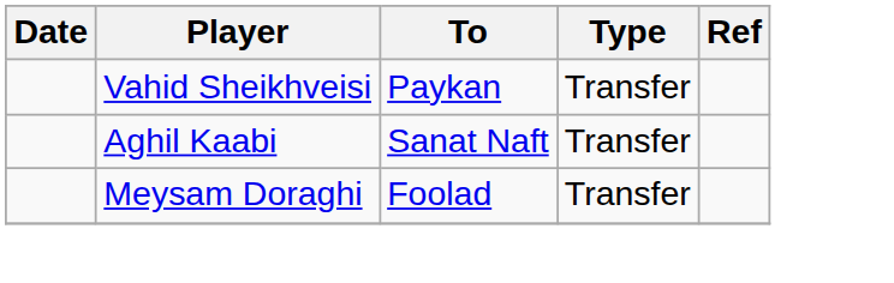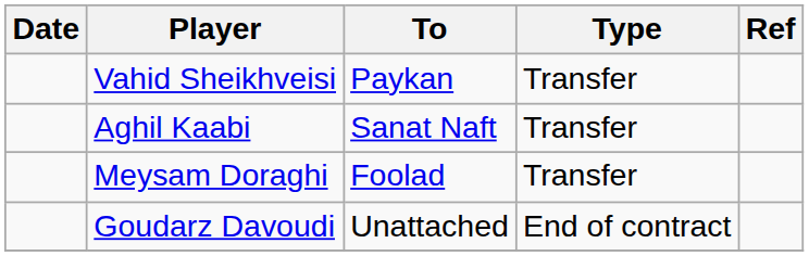+ row: Goudarz Davoudi | Unattached | End of contract
